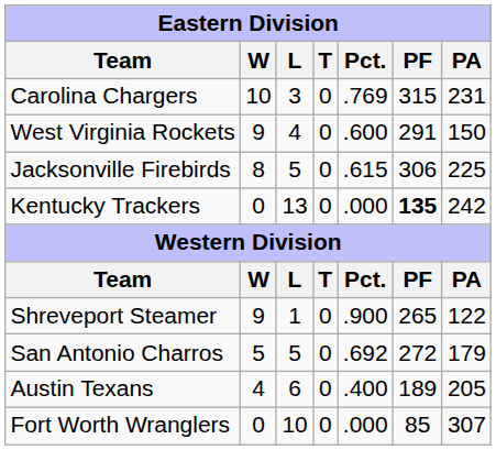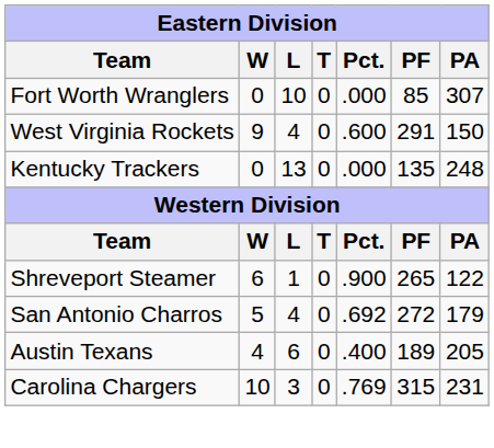rows swapped: Carolina Chargers <-> Fort Worth Wranglers
- row: Jacksonville Firebirds | 8 | 5 | 0 | .615 | 306 | 225
Kentucky Trackers | PF: bold -> normal
Kentucky Trackers | PA: 242 -> 248
Shreveport Steamer | W: 9 -> 6
San Antonio Charros | L: 5 -> 4
